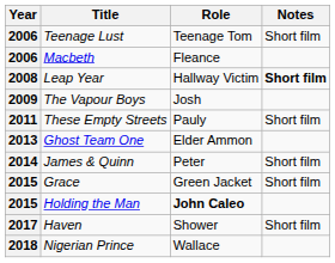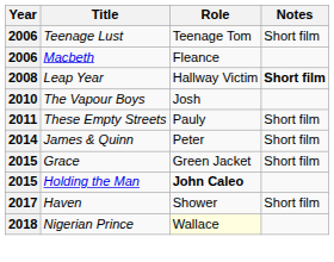The Vapour Boys | Year: 2009 -> 2010
- row: 2013 | Ghost Team One | Elder Ammon
Nigerian Prince | Role: no background -> lightyellow background
